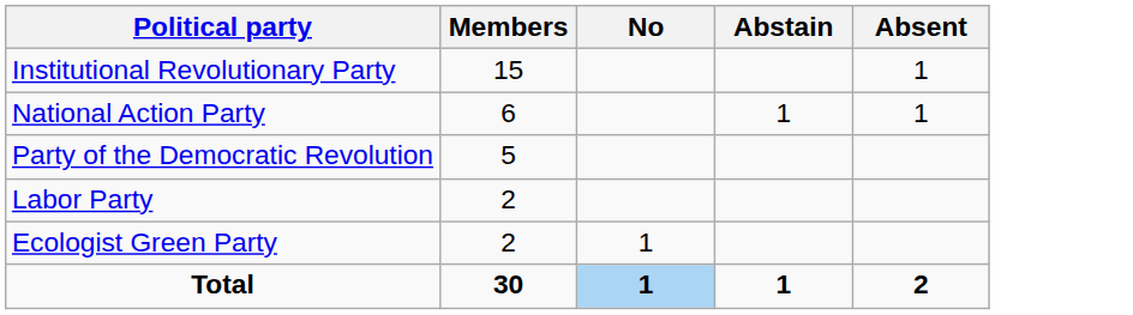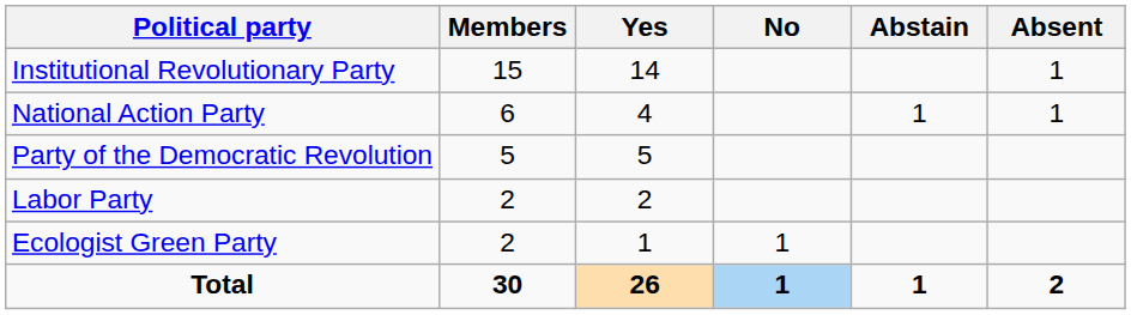+ column: Yes | 14 | 4 | 5 | 2 | 1 | 26
